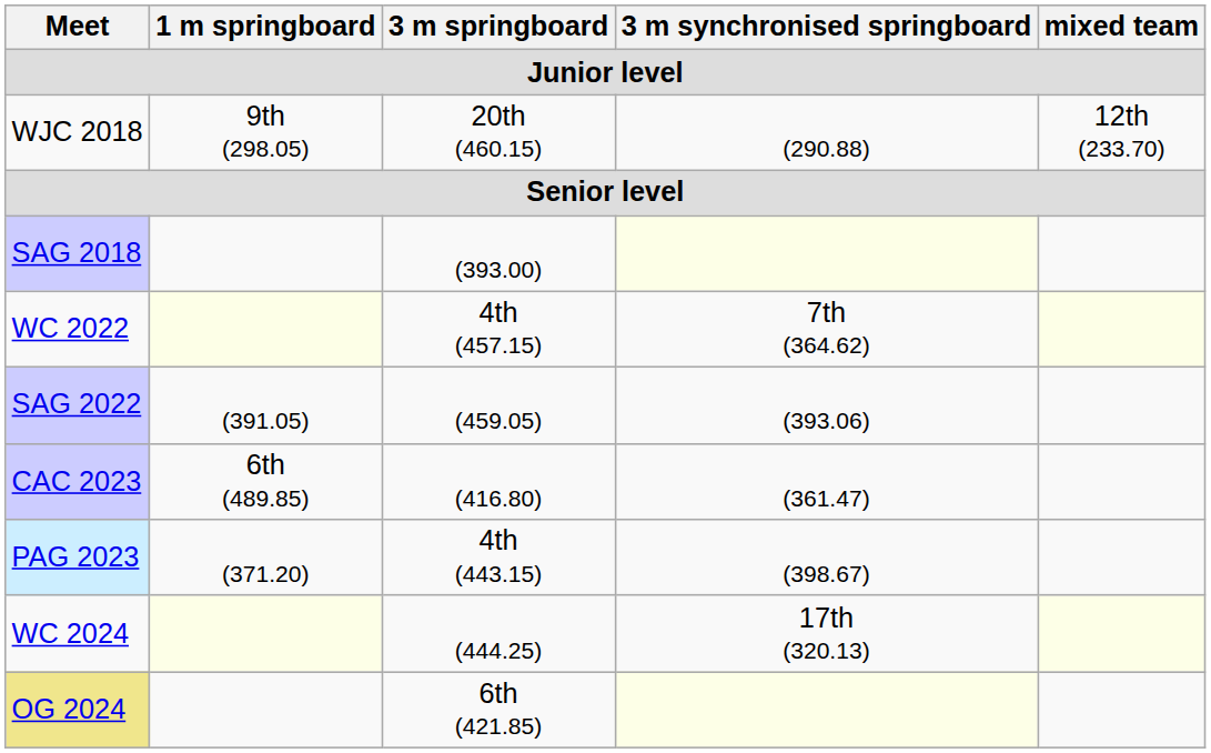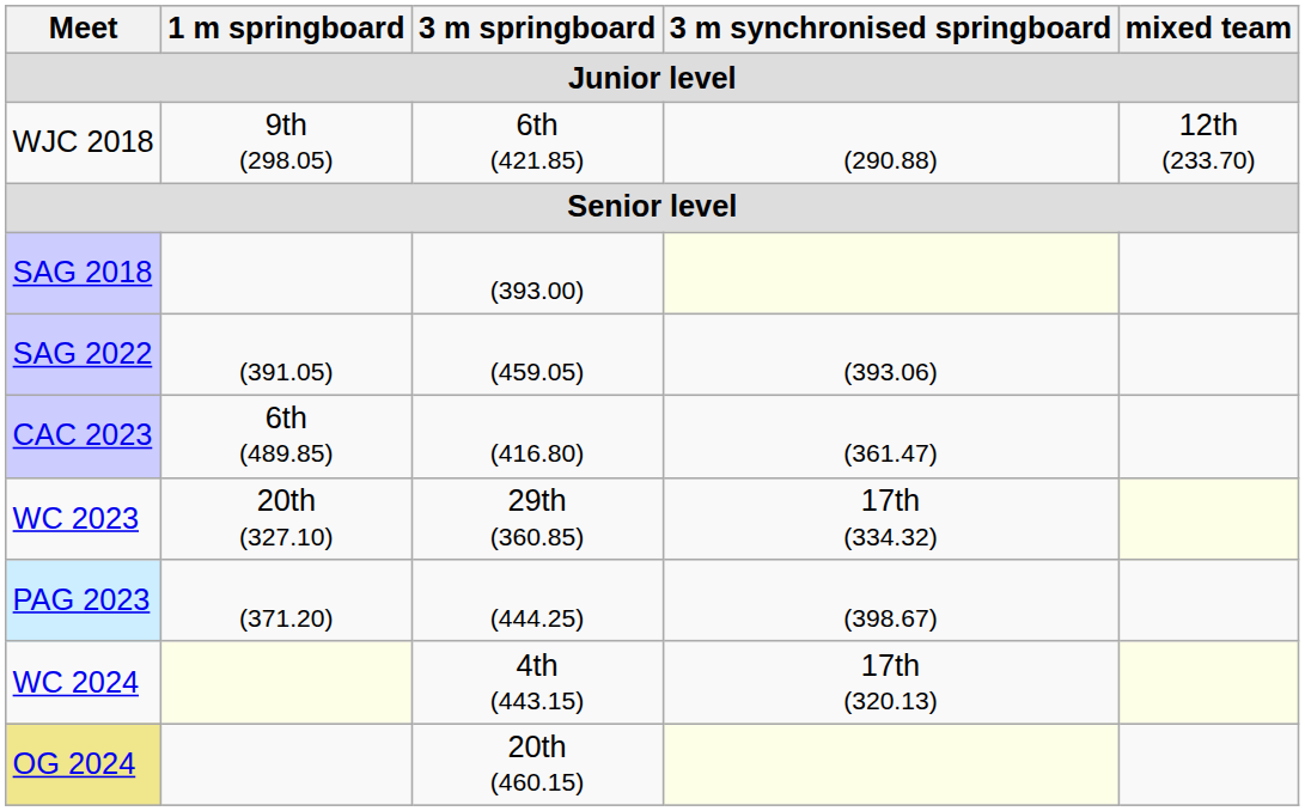WJC 2018 | 3 m springboard: 20th (460.15) -> 6th (421.85)
- row: WC 2022 | 4th (457.15) | 7th (364.62)
+ row: WC 2023 | 20th (327.10) | 29th (360.85) | 17th (334.32)
PAG 2023 | 3 m springboard: 4th (443.15) -> (444.25)
WC 2024 | 3 m springboard: (444.25) -> 4th (443.15)
OG 2024 | 3 m springboard: 6th (421.85) -> 20th (460.15)
